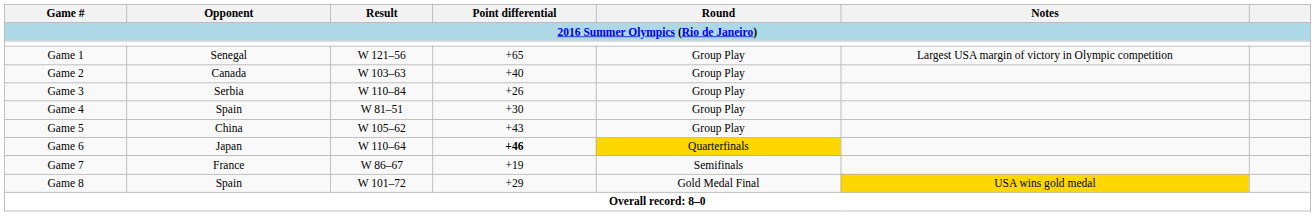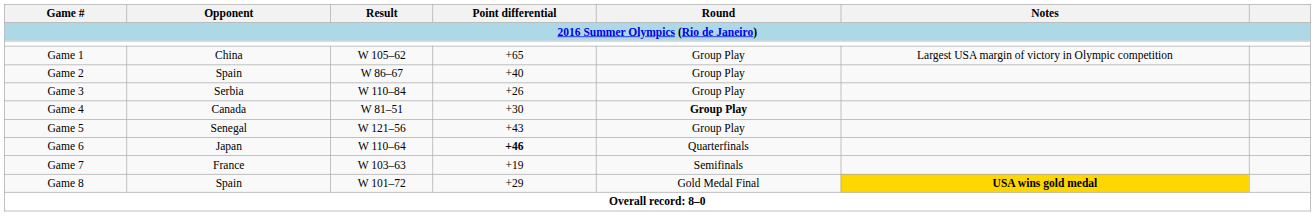Game 1 | Opponent: Senegal -> China
Game 1 | Result: W 121–56 -> W 105–62
Game 2 | Opponent: Canada -> Spain
Game 2 | Result: W 103–63 -> W 86–67
Game 4 | Opponent: Spain -> Canada
Game 4 | Round: normal -> bold
Game 5 | Opponent: China -> Senegal
Game 5 | Result: W 105–62 -> W 121–56
Game 6 | Round: gold background -> no background
Game 7 | Result: W 86–67 -> W 103–63
Game 8 | Notes: normal -> bold
